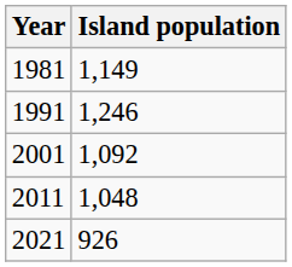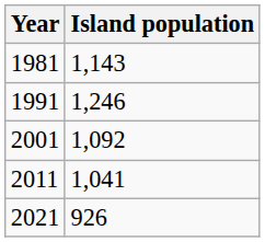1981 | Island population: 1,149 -> 1,143
2011 | Island population: 1,048 -> 1,041
